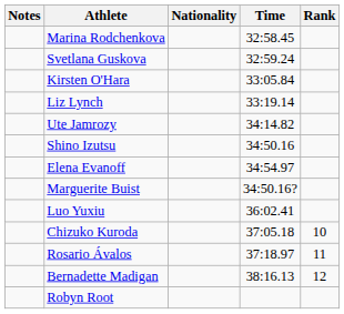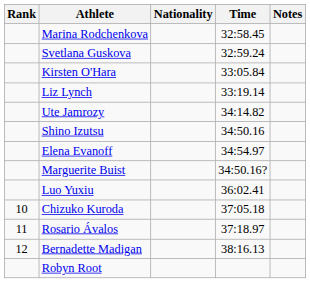columns swapped: Rank <-> Notes
